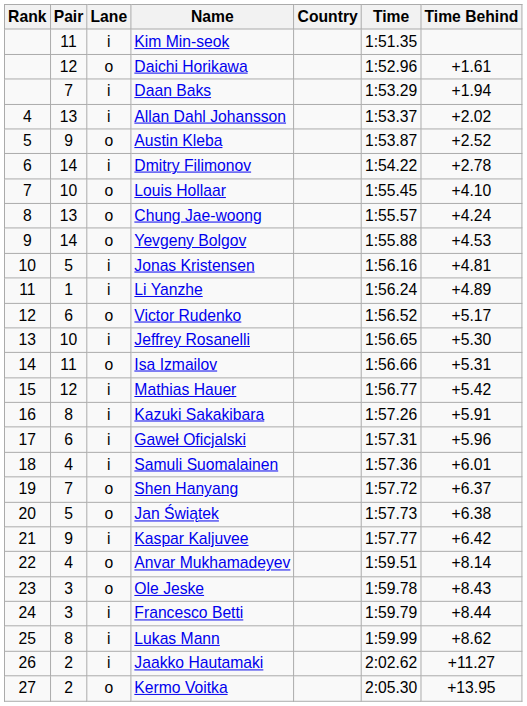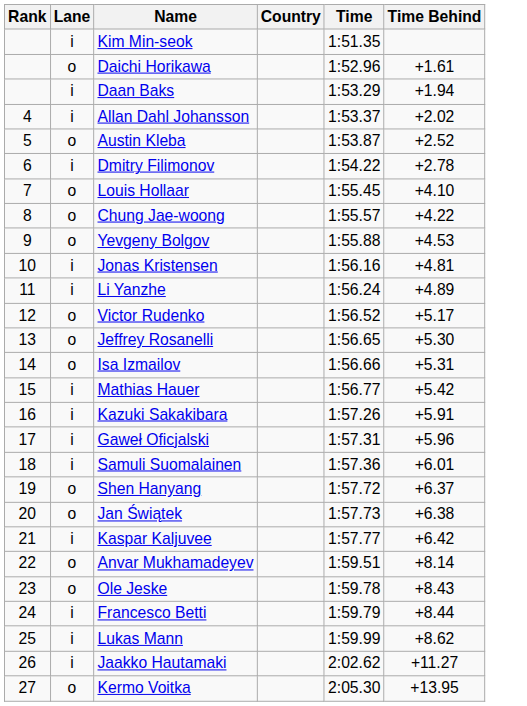- column: Pair | 11 | 12 | 7 | 13 | 9 | 14 | 10 | 13 | 14 | 5 | 1 | 6 | 10 | 11 | 12 | 8 | 6 | 4 | 7 | 5 | 9 | 4 | 3 | 3 | 8 | 2 | 2
Chung Jae-woong | Time Behind: +4.24 -> +4.22
Jeffrey Rosanelli | Lane: i -> o
